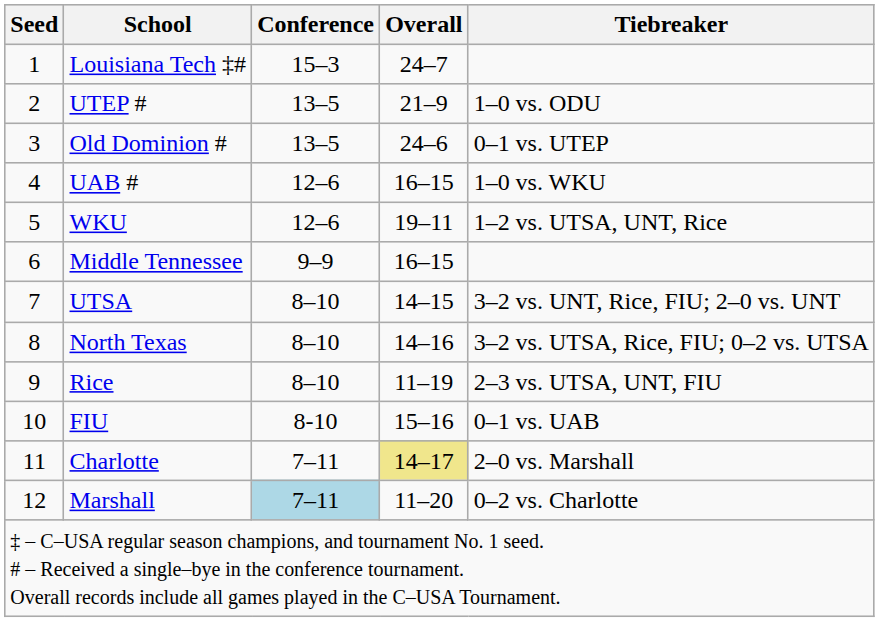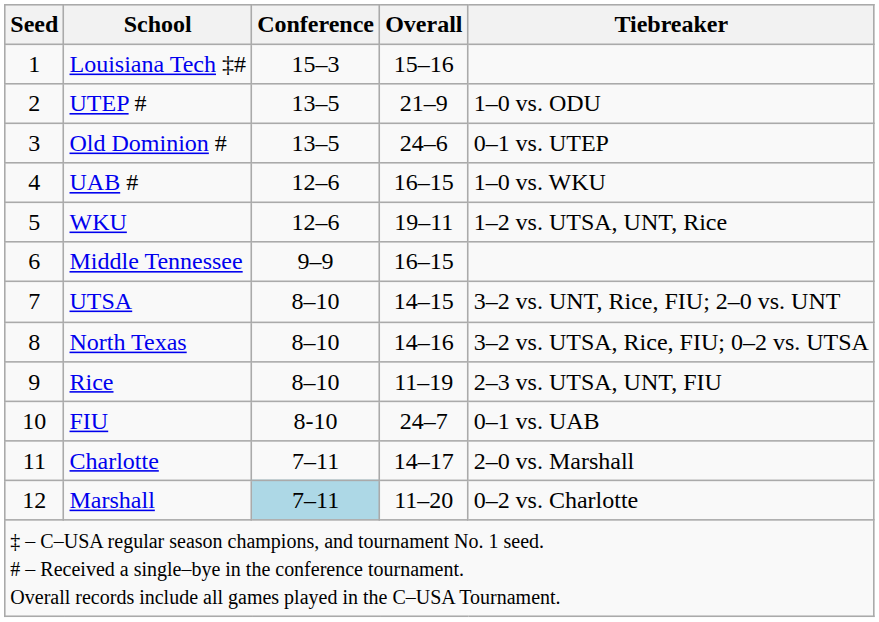Louisiana Tech ‡# | Overall: 24–7 -> 15–16
FIU | Overall: 15–16 -> 24–7
Charlotte | Overall: khaki background -> no background
